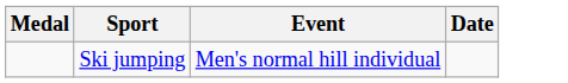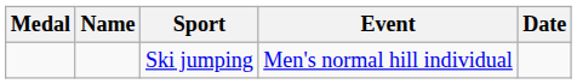+ column: Name
